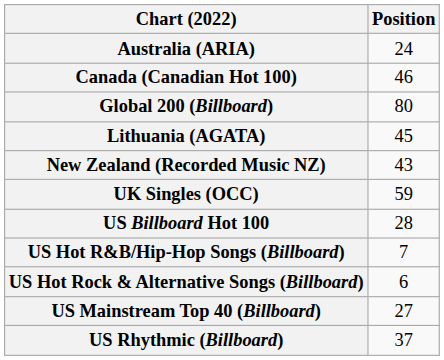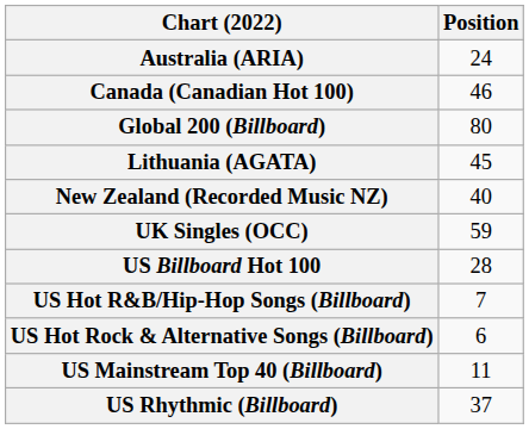New Zealand (Recorded Music NZ) | Position: 43 -> 40
US Mainstream Top 40 (Billboard) | Position: 27 -> 11
